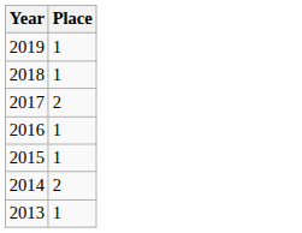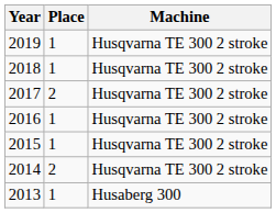+ column: Machine | Husqvarna TE 300 2 stroke | Husqvarna TE 300 2 stroke | Husqvarna TE 300 2 stroke | Husqvarna TE 300 2 stroke | Husqvarna TE 300 2 stroke | Husqvarna TE 300 2 stroke | Husaberg 300
